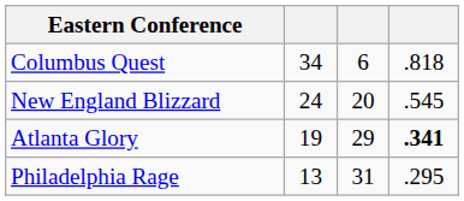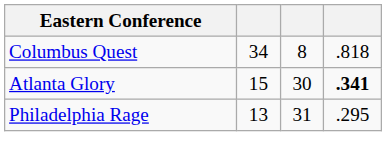Columbus Quest | column 3: 6 -> 8
- row: New England Blizzard | 24 | 20 | .545
Atlanta Glory | column 2: 19 -> 15
Atlanta Glory | column 3: 29 -> 30
